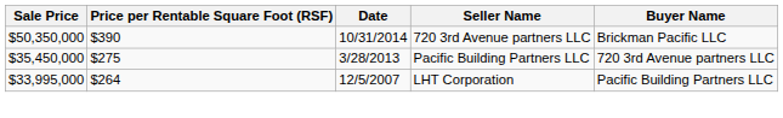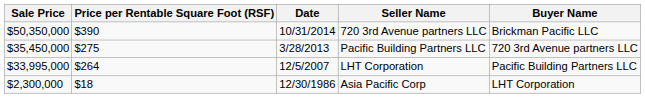+ row: $2,300,000 | $18 | 12/30/1986 | Asia Pacific Corp | LHT Corporation
